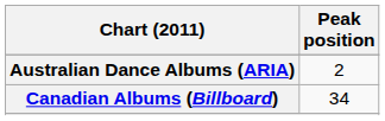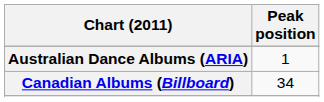Australian Dance Albums (ARIA) | Peak position: 2 -> 1
